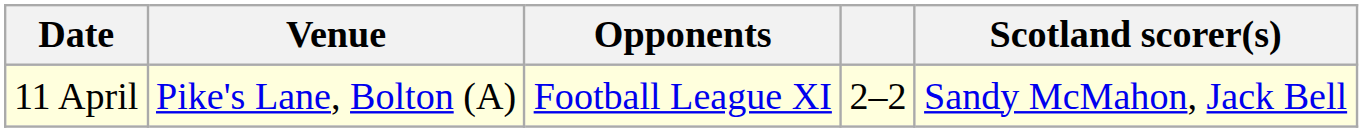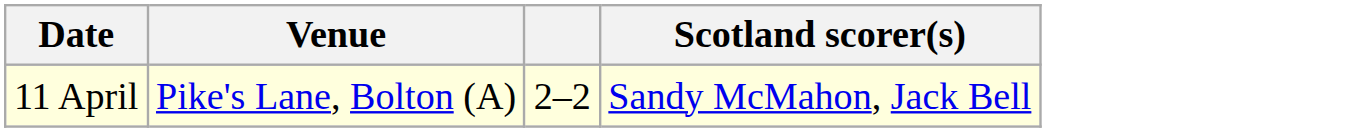- column: Opponents | Football League XI
